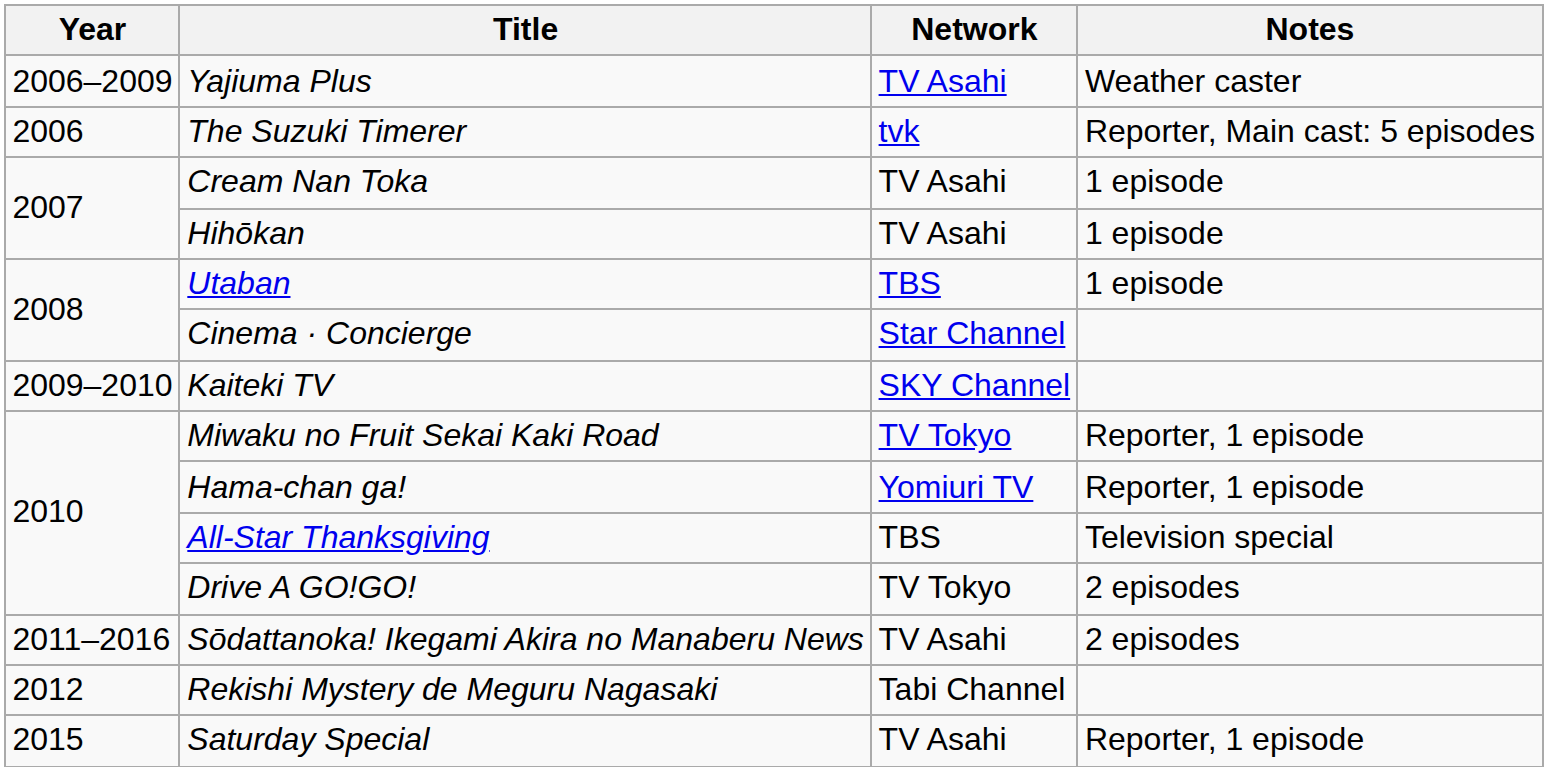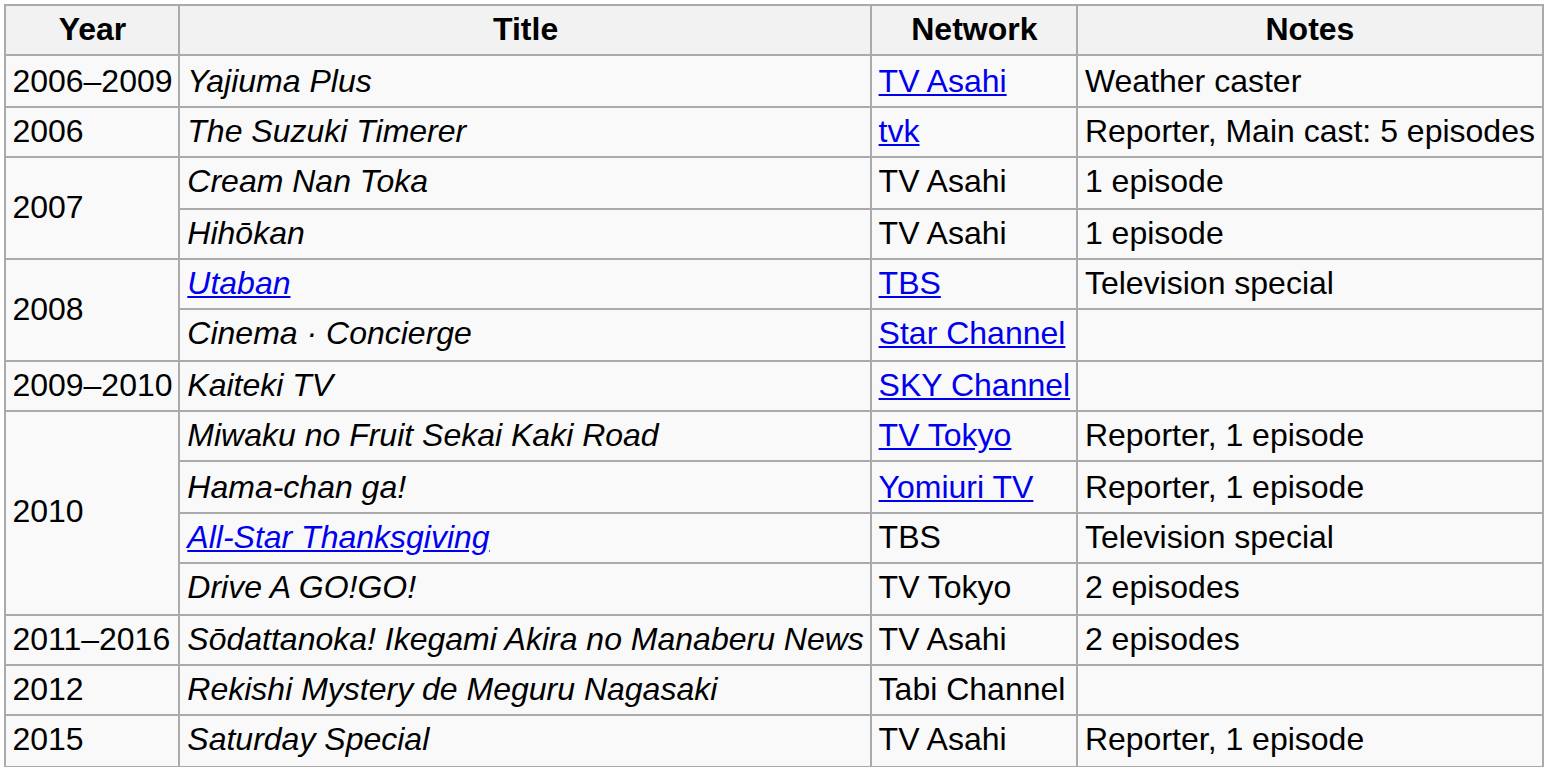Utaban | Notes: 1 episode -> Television special
